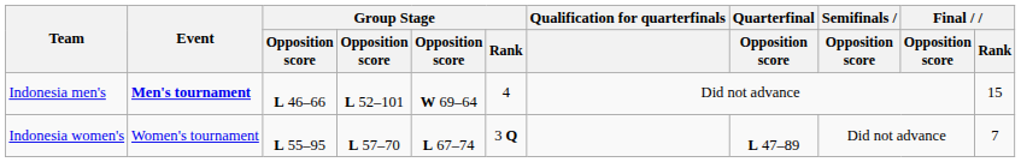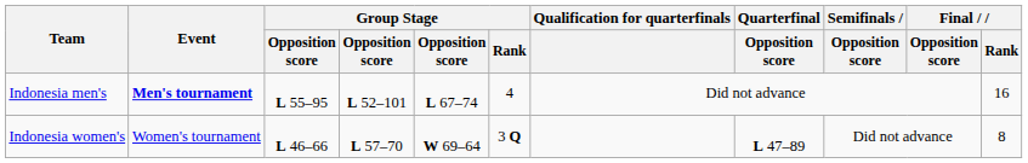Indonesia men's | column 3: L 46–66 -> L 55–95
Indonesia men's | column 5: W 69–64 -> L 67–74
Indonesia men's | Final / Rank: 15 -> 16
Indonesia women's | column 3: L 55–95 -> L 46–66
Indonesia women's | column 5: L 67–74 -> W 69–64
Indonesia women's | Final / Rank: 7 -> 8
